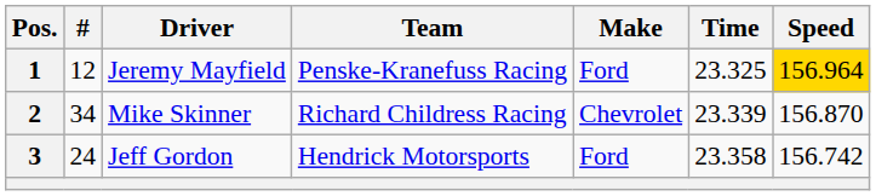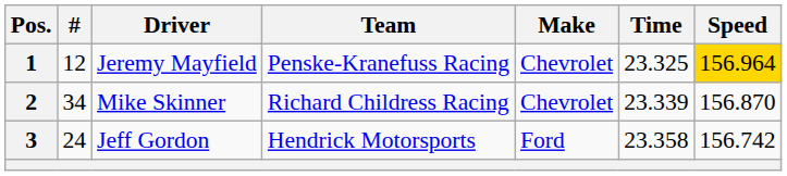1 | Make: Ford -> Chevrolet
